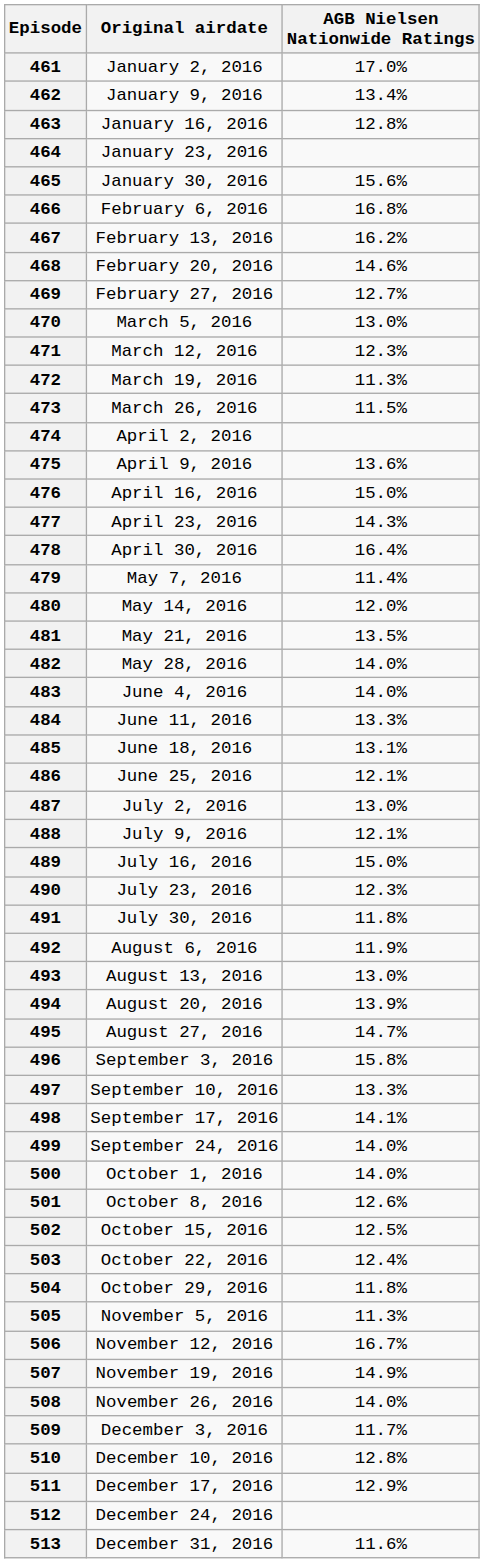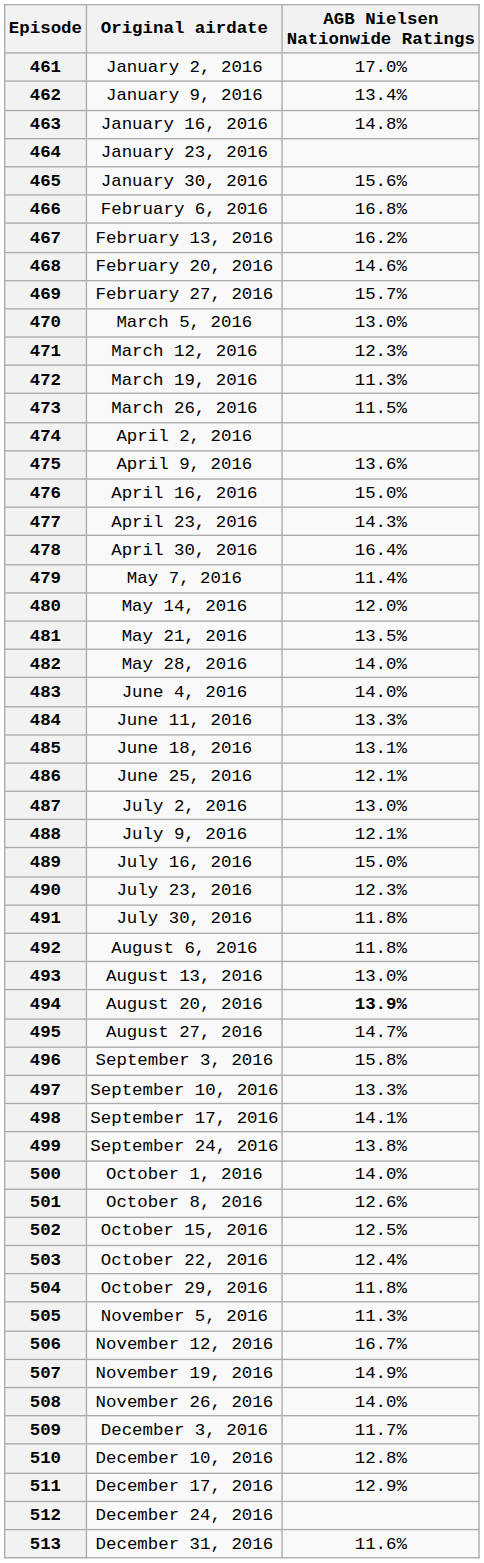463 | AGB Nielsen Nationwide Ratings: 12.8% -> 14.8%
469 | AGB Nielsen Nationwide Ratings: 12.7% -> 15.7%
492 | AGB Nielsen Nationwide Ratings: 11.9% -> 11.8%
494 | AGB Nielsen Nationwide Ratings: normal -> bold
499 | AGB Nielsen Nationwide Ratings: 14.0% -> 13.8%
